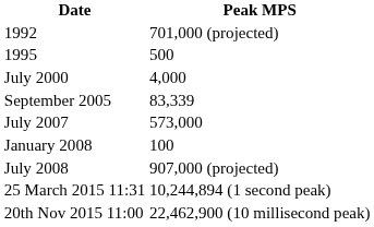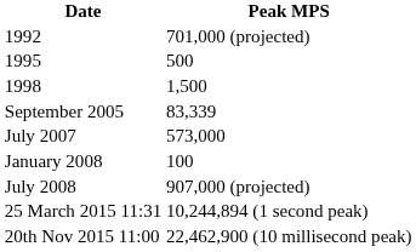+ row: 1998 | 1,500
- row: July 2000 | 4,000
